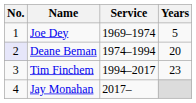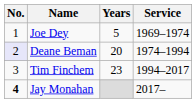columns swapped: Service <-> Years
Jay Monahan | No.: normal -> bold
